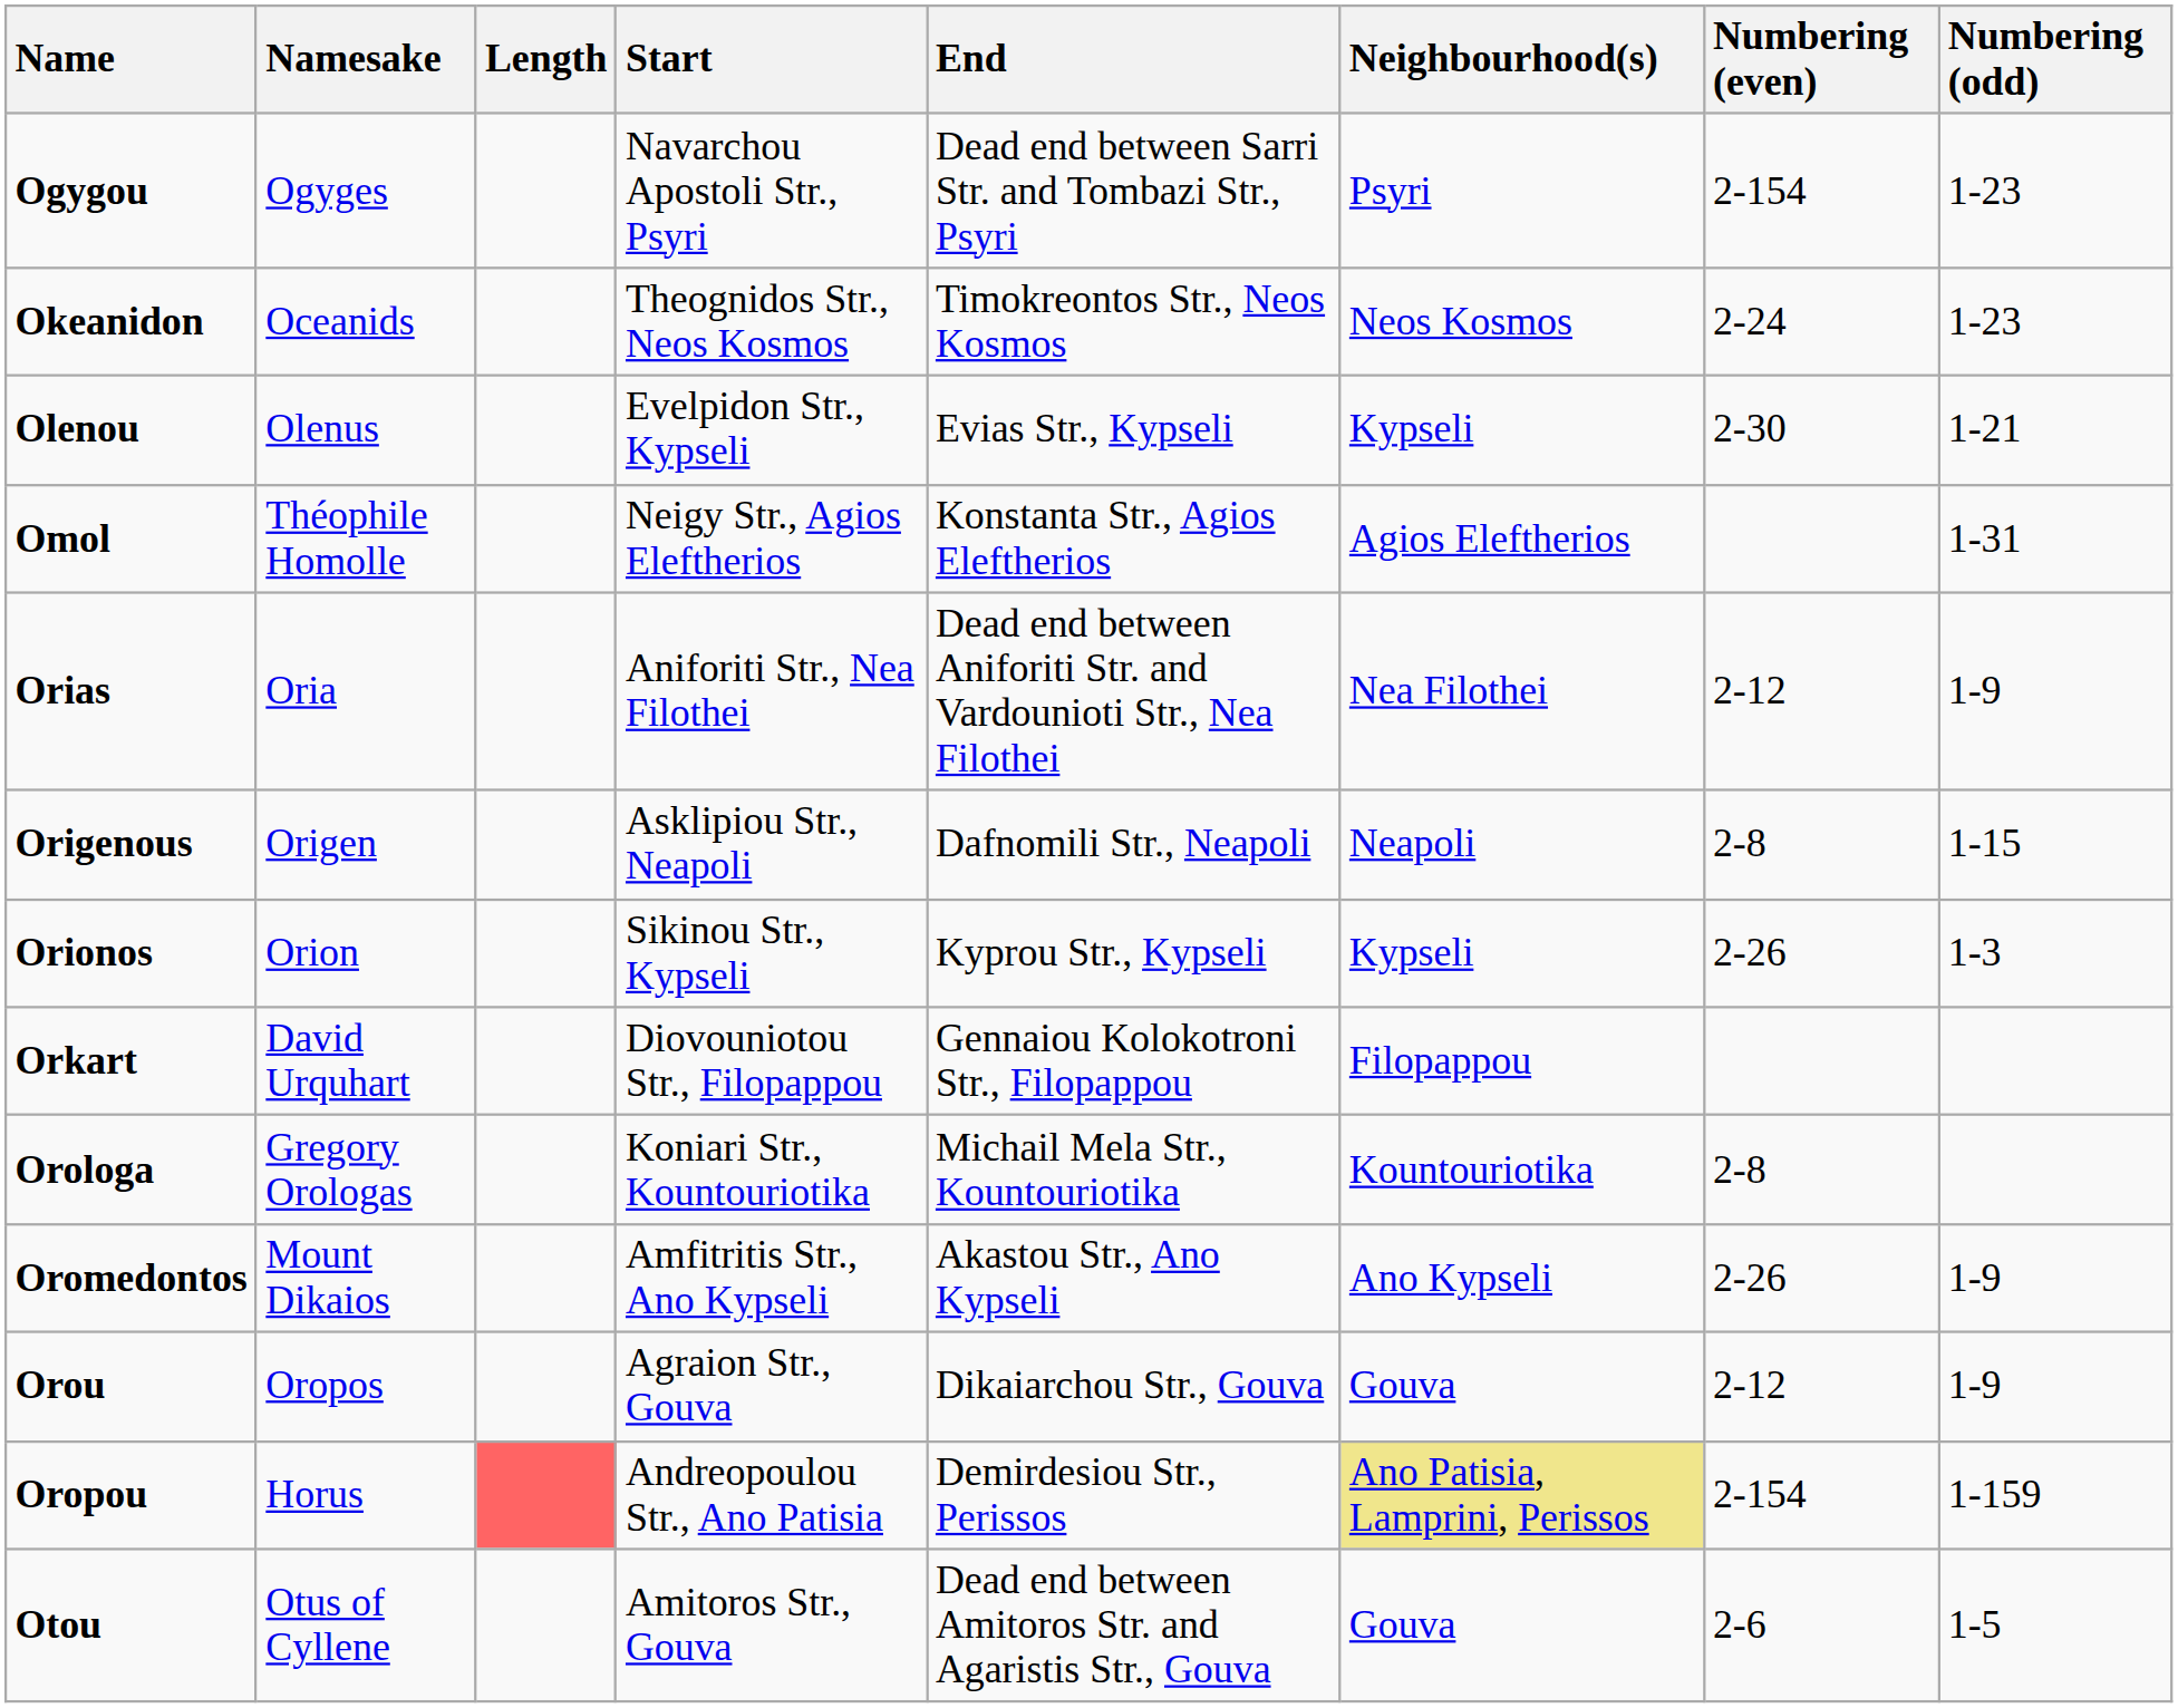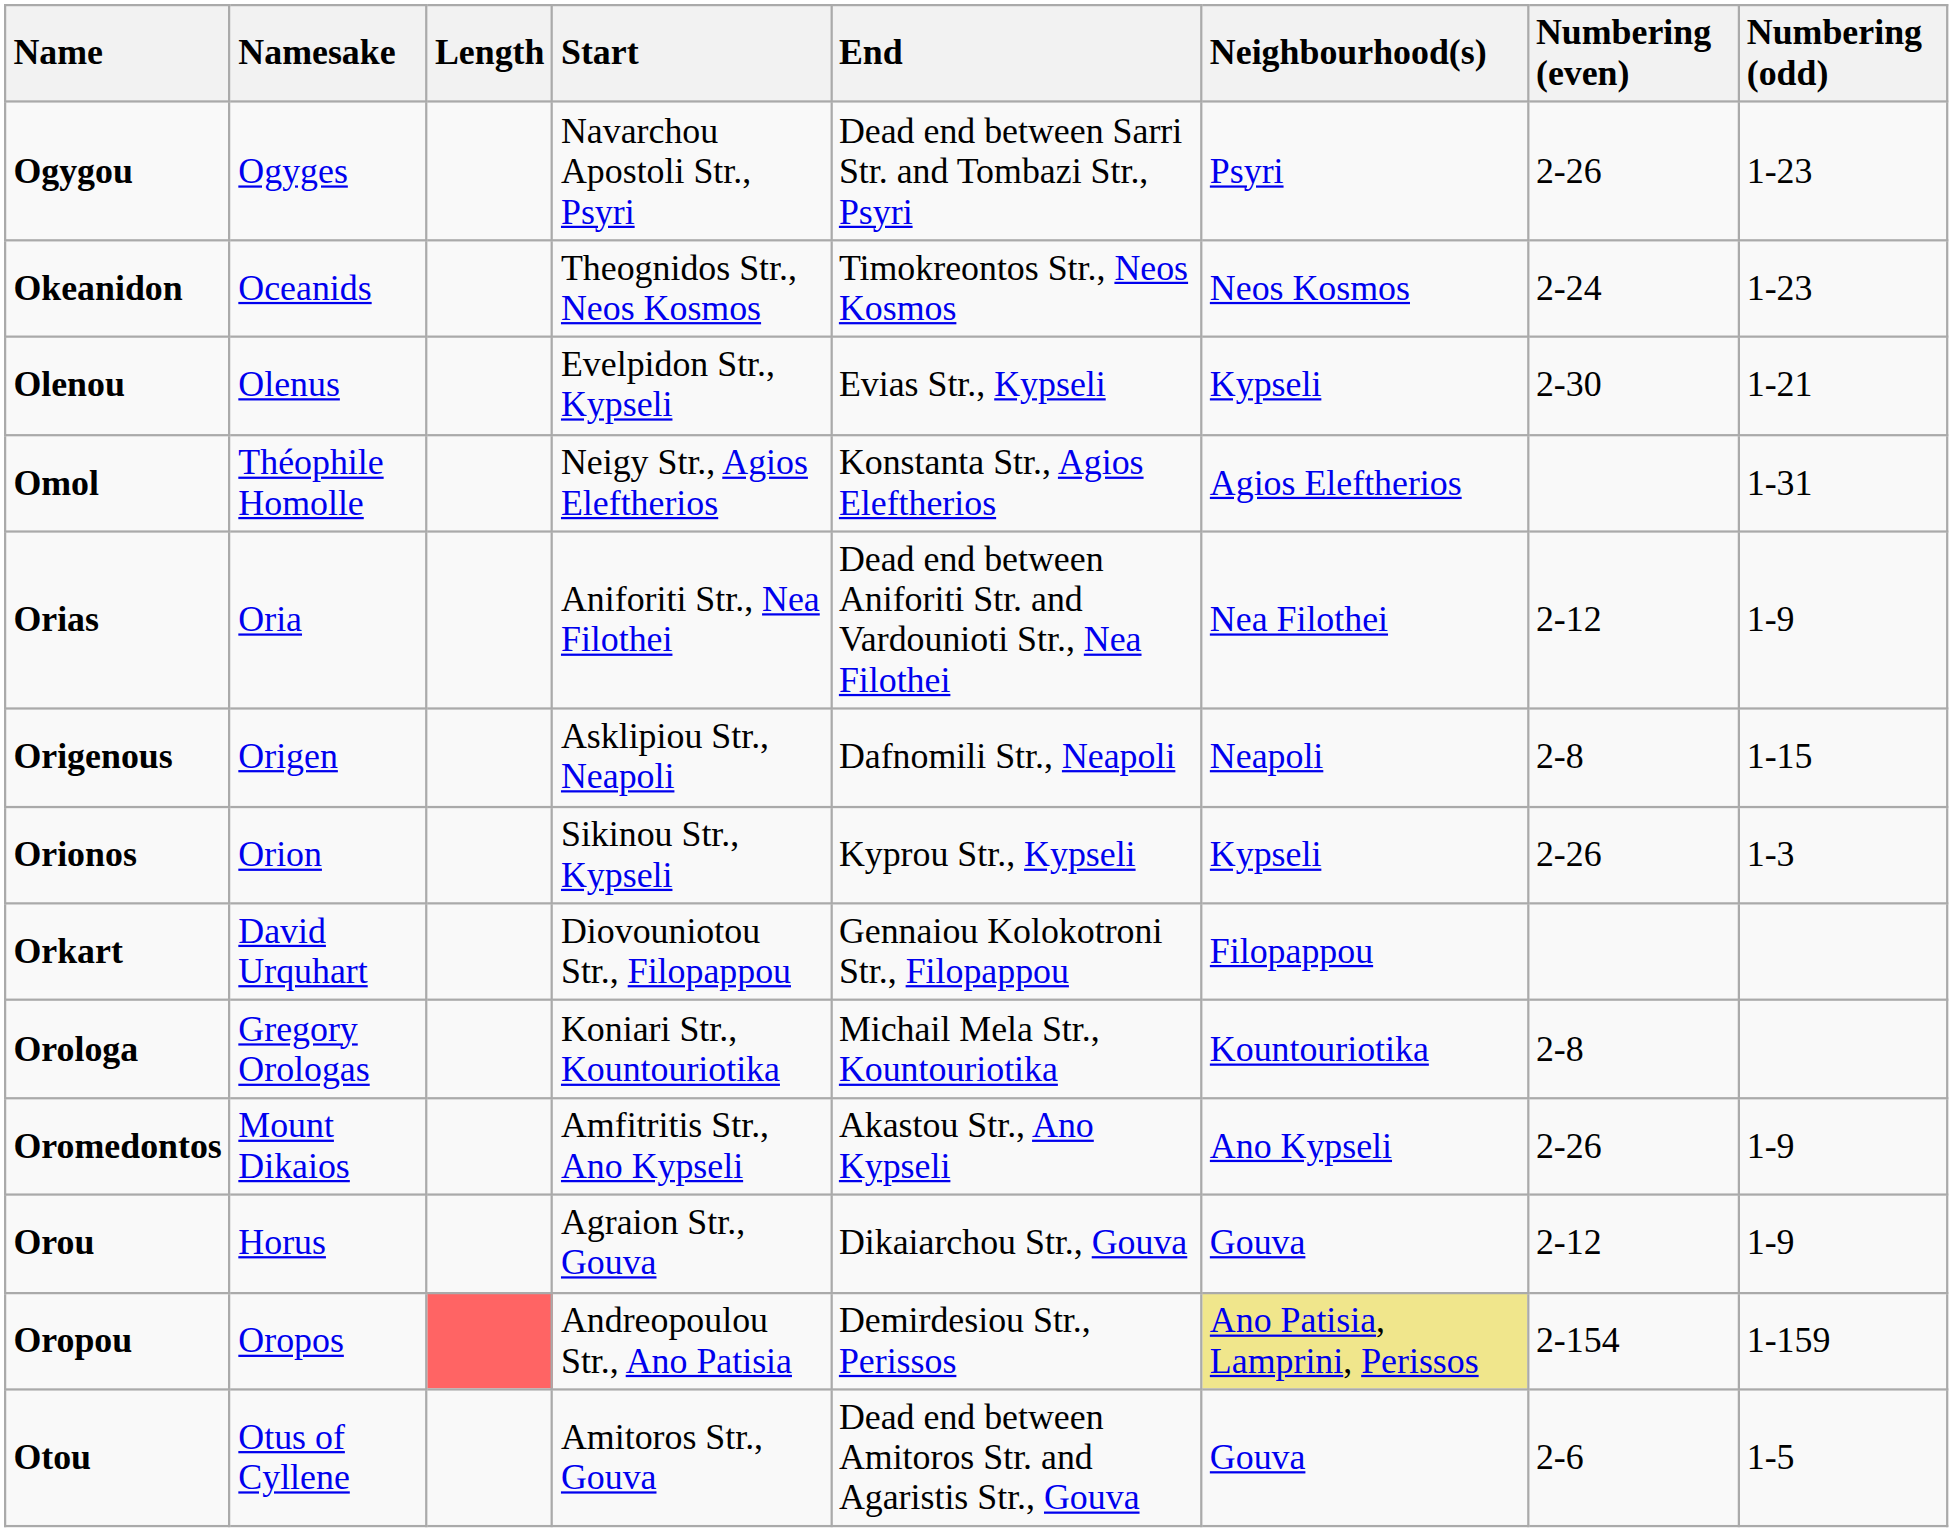Ogygou | Numbering (even): 2-154 -> 2-26
Orou | Namesake: Oropos -> Horus
Oropou | Namesake: Horus -> Oropos
